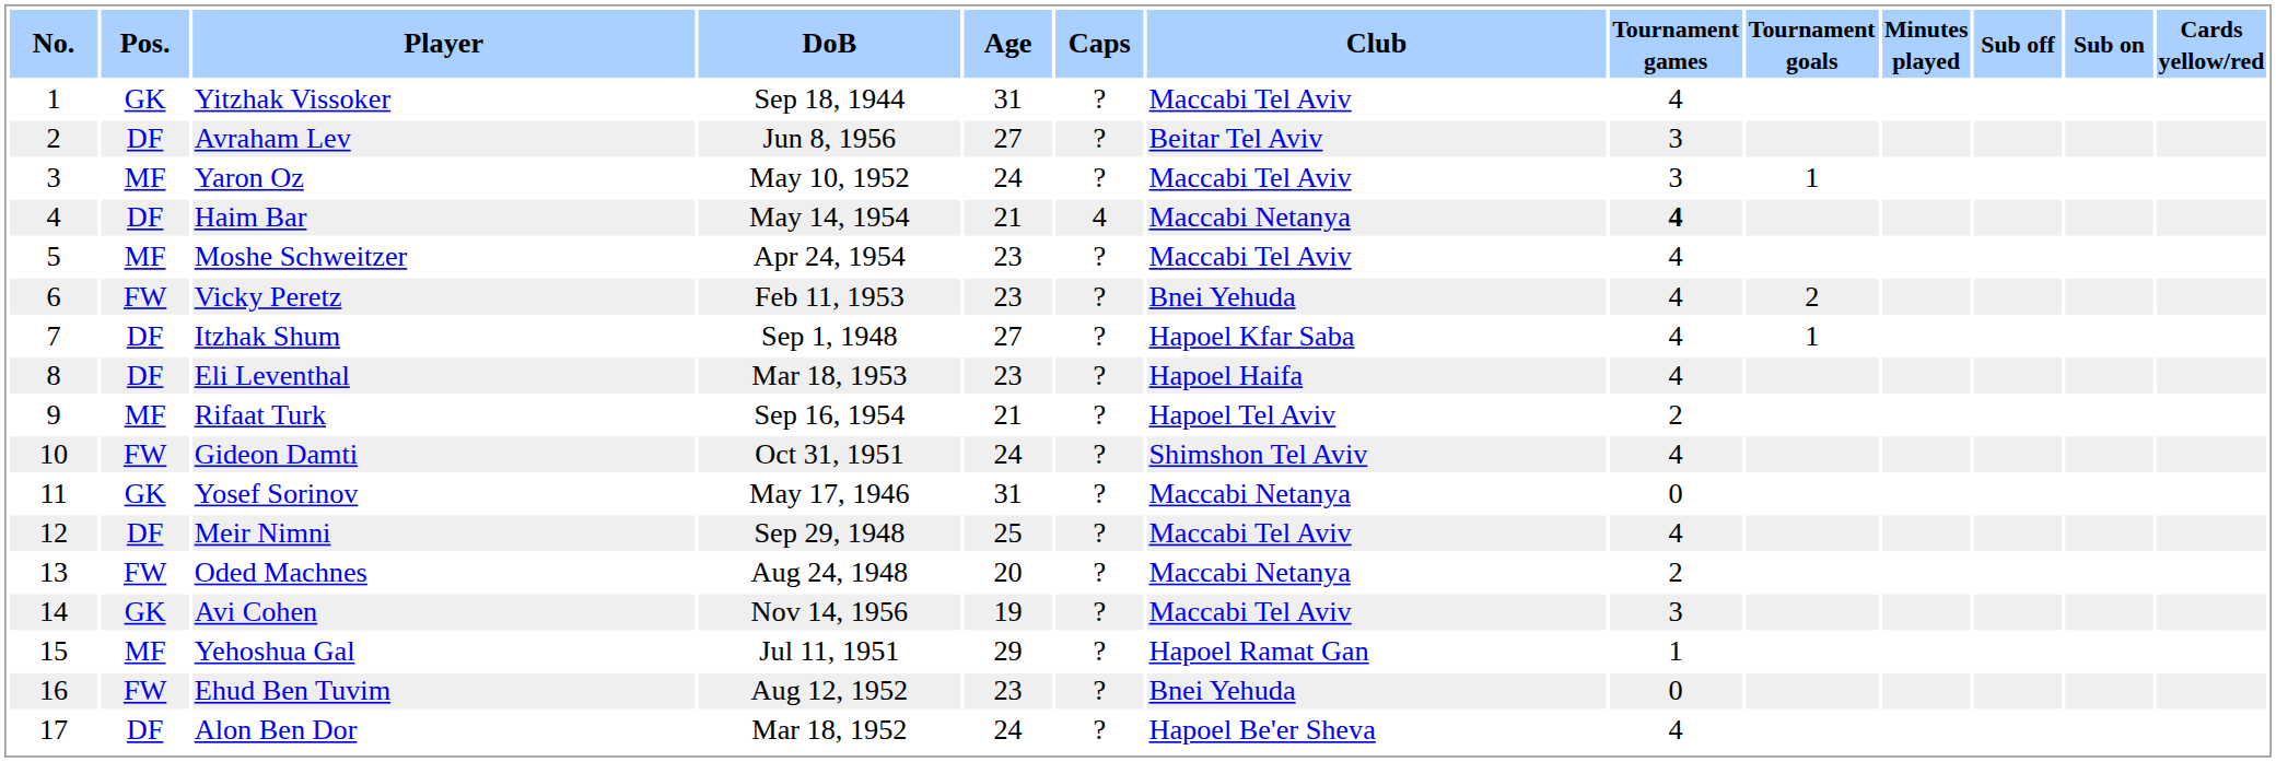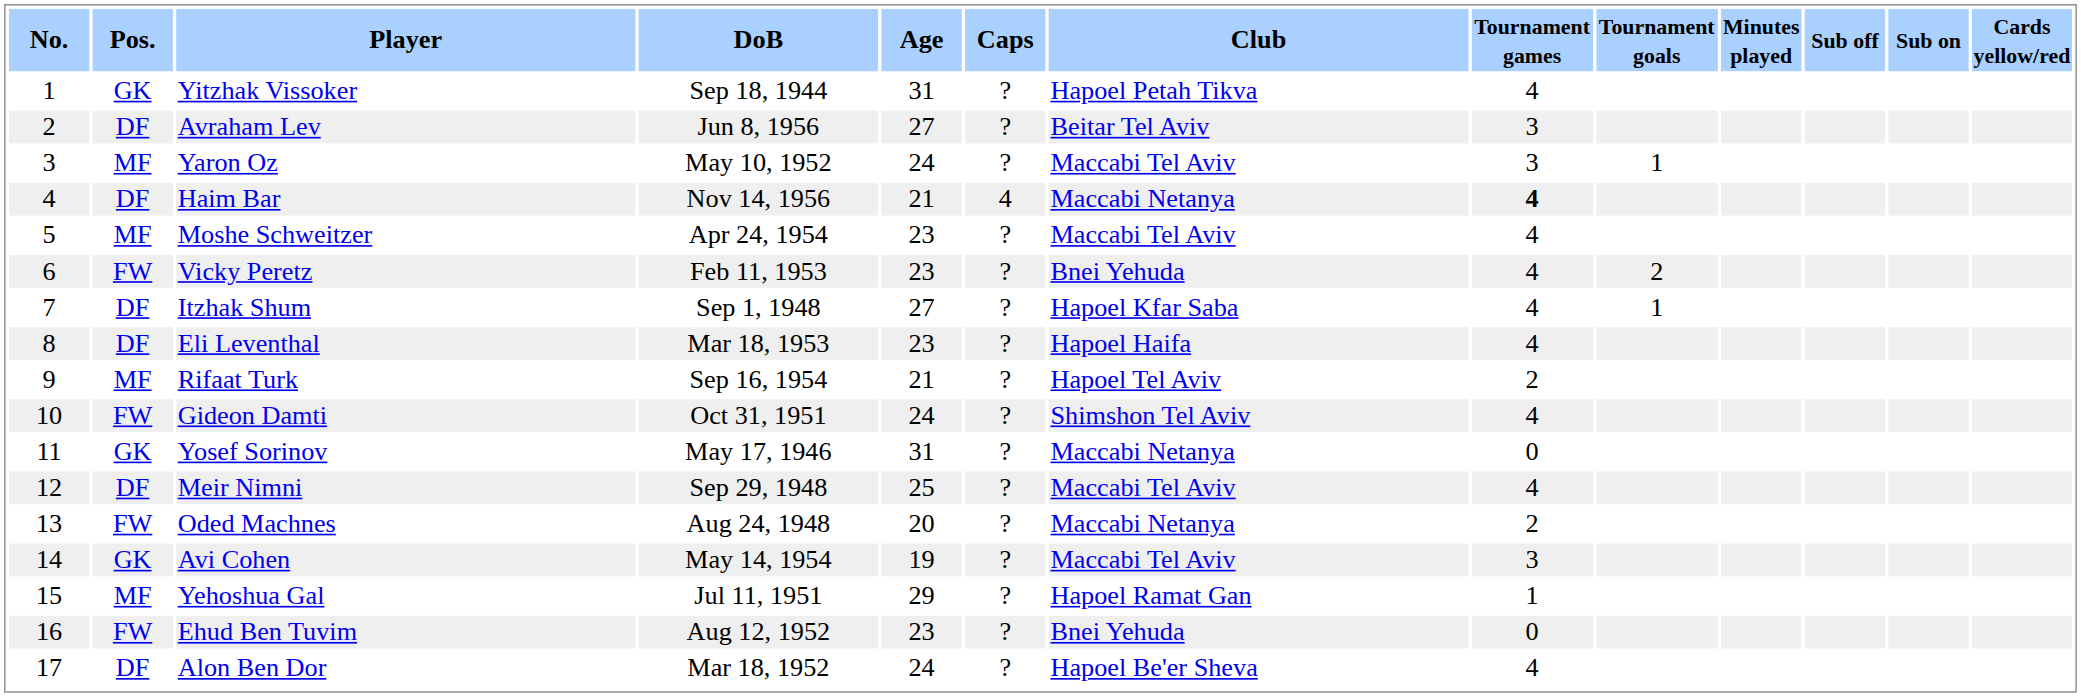Yitzhak Vissoker | Club: Maccabi Tel Aviv -> Hapoel Petah Tikva
Haim Bar | DoB: May 14, 1954 -> Nov 14, 1956
Avi Cohen | DoB: Nov 14, 1956 -> May 14, 1954
